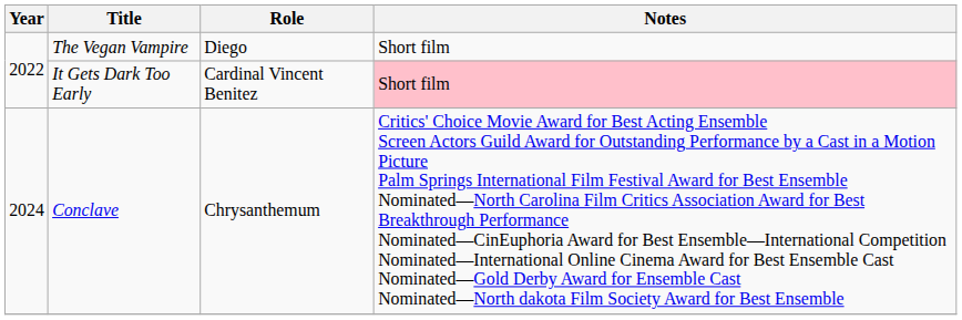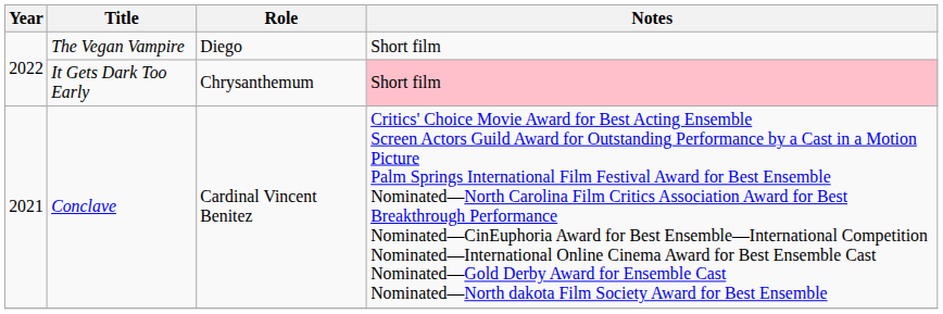It Gets Dark Too Early | Role: Cardinal Vincent Benitez -> Chrysanthemum
Conclave | Year: 2024 -> 2021
Conclave | Role: Chrysanthemum -> Cardinal Vincent Benitez
